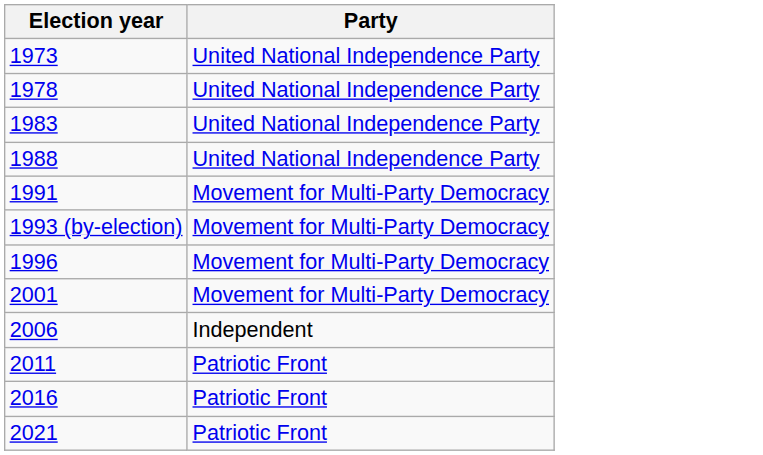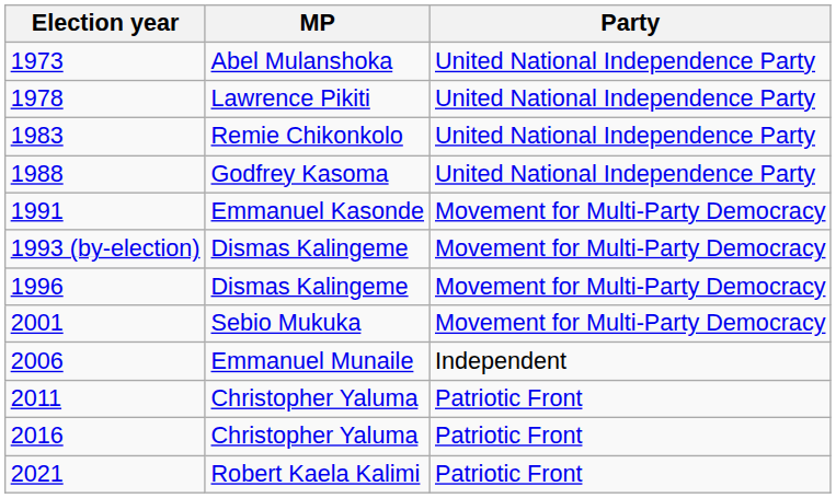+ column: MP | Abel Mulanshoka | Lawrence Pikiti | Remie Chikonkolo | Godfrey Kasoma | Emmanuel Kasonde | Dismas Kalingeme | Dismas Kalingeme | Sebio Mukuka | Emmanuel Munaile | Christopher Yaluma | Christopher Yaluma | Robert Kaela Kalimi
